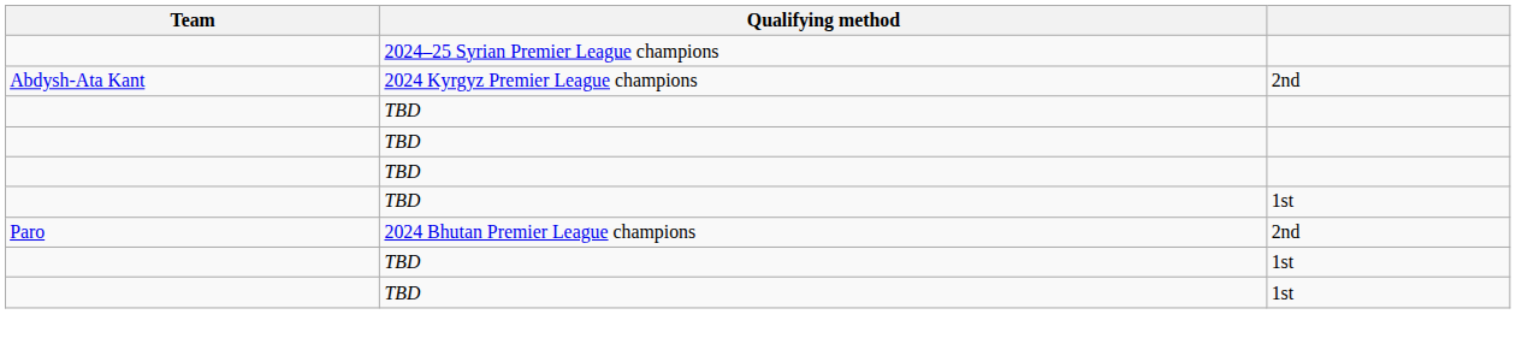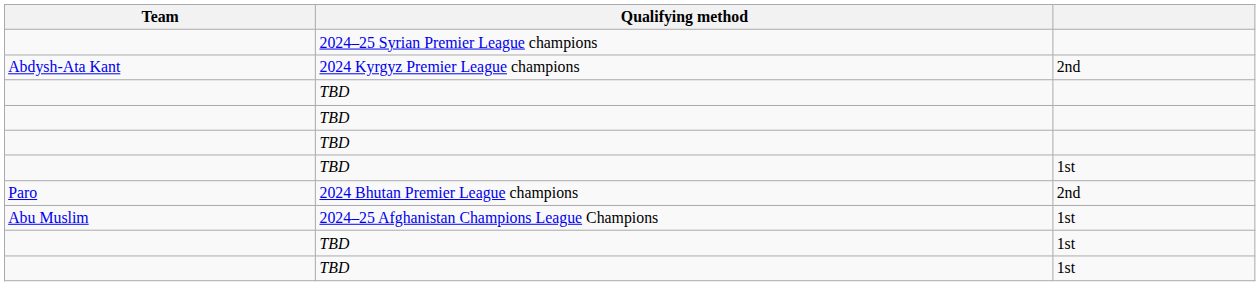+ row: Abu Muslim | 2024–25 Afghanistan Champions League Champions | 1st
